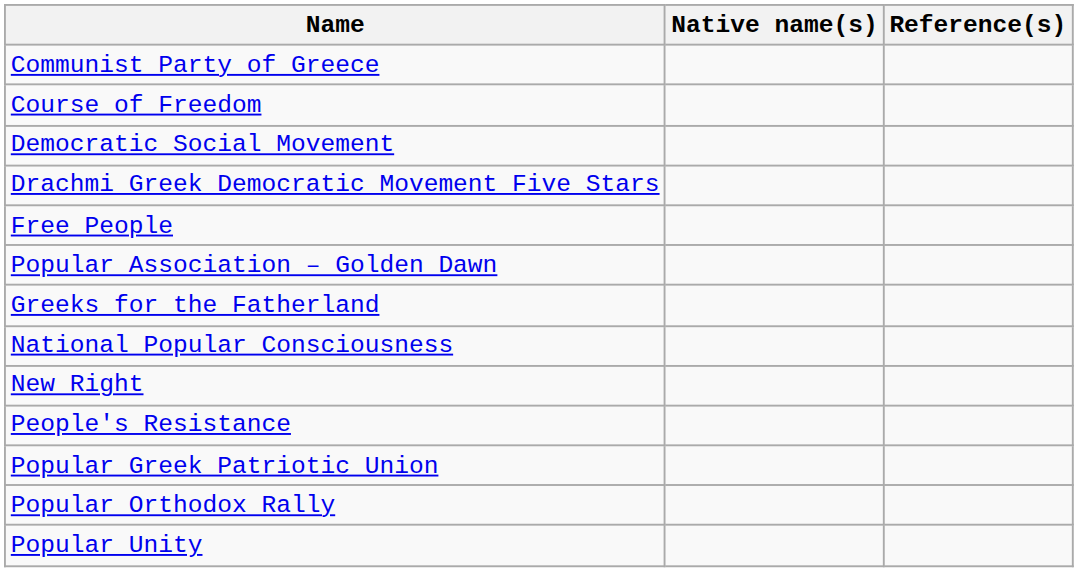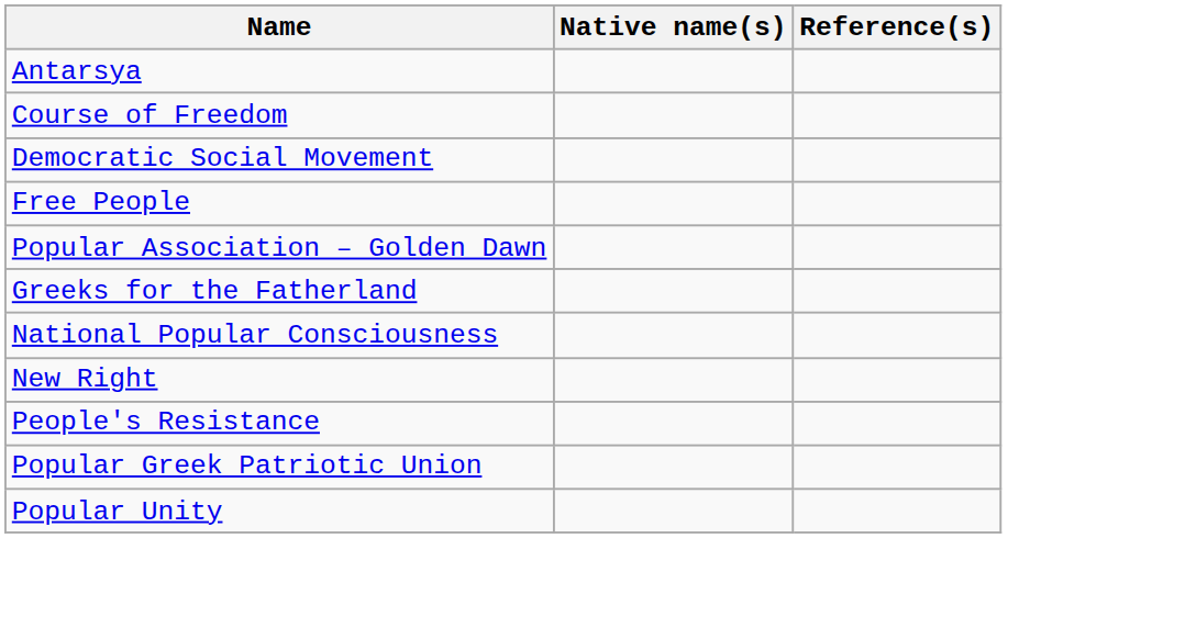+ row: Antarsya
- row: Communist Party of Greece
- row: Drachmi Greek Democratic Movement Five Stars
- row: Popular Orthodox Rally
